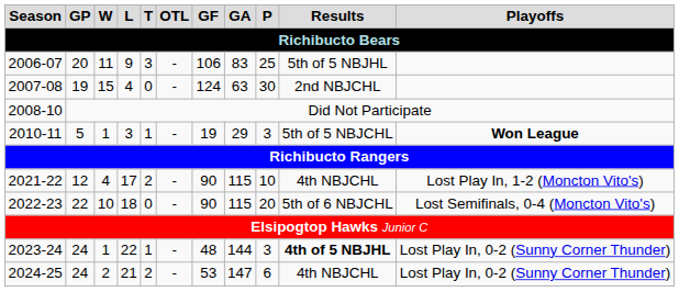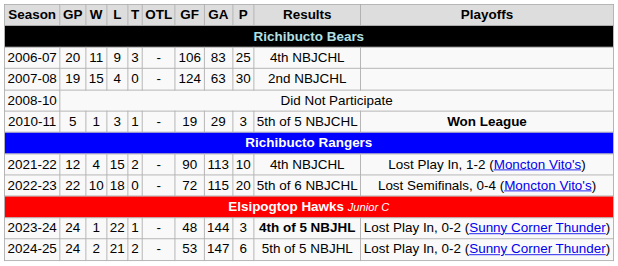2006-07 | Results: 5th of 5 NBJHL -> 4th NBJCHL
2021-22 | L: 17 -> 15
2021-22 | GA: 115 -> 113
2022-23 | GF: 90 -> 72
2024-25 | Results: 4th NBJCHL -> 5th of 5 NBJHL
